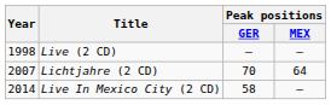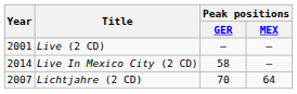Live (2 CD) | Year: 1998 -> 2001
rows swapped: Lichtjahre (2 CD) <-> Live In Mexico City (2 CD)
